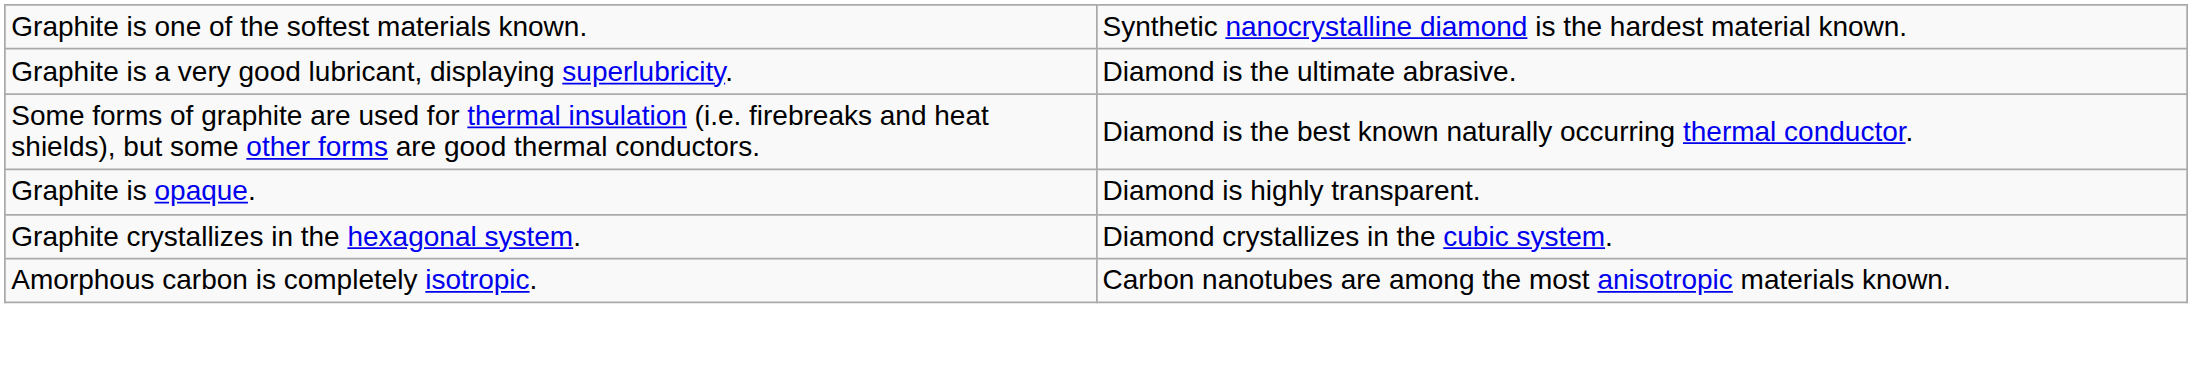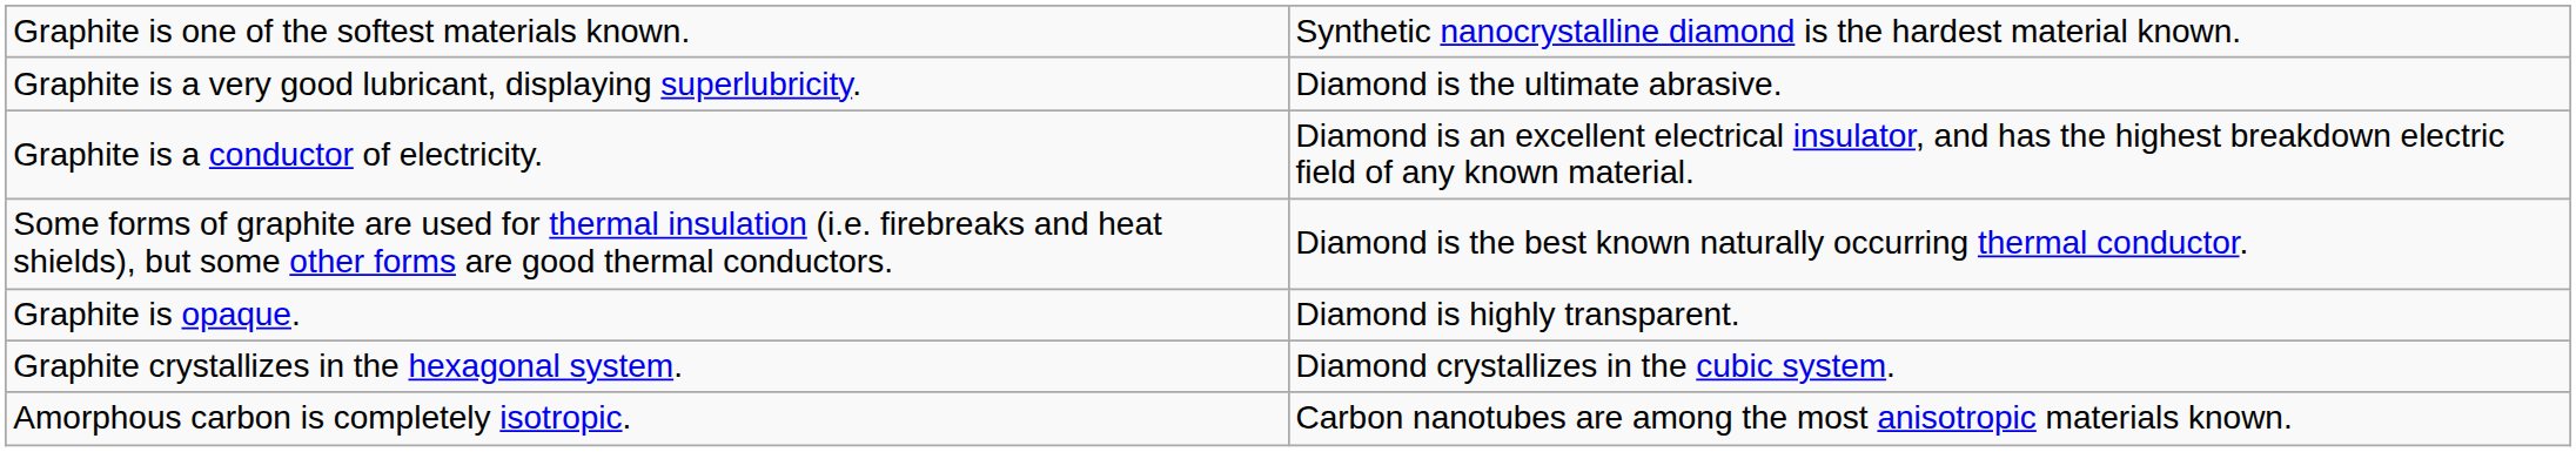+ row: Graphite is a conductor of electricity. | Diamond is an excellent electrical insulator, and has the highest breakdown electric field of any known material.
